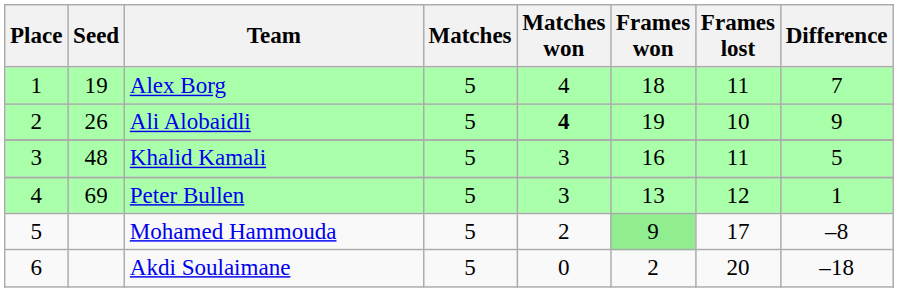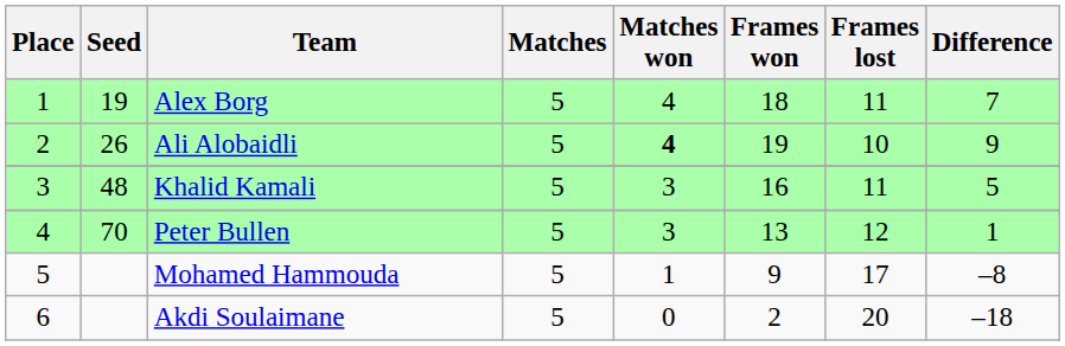Peter Bullen | Seed: 69 -> 70
Mohamed Hammouda | Matches won: 2 -> 1
Mohamed Hammouda | Frames won: lightgreen background -> no background
